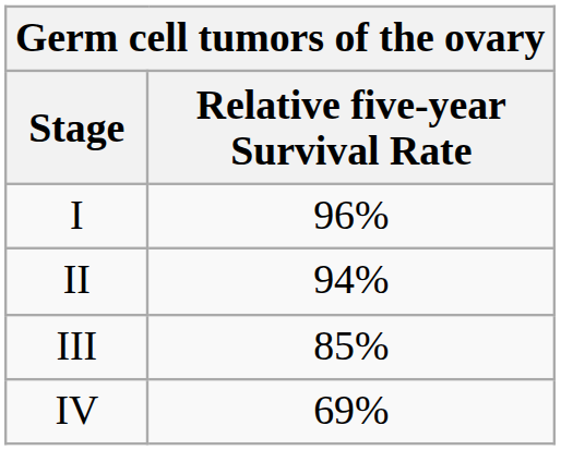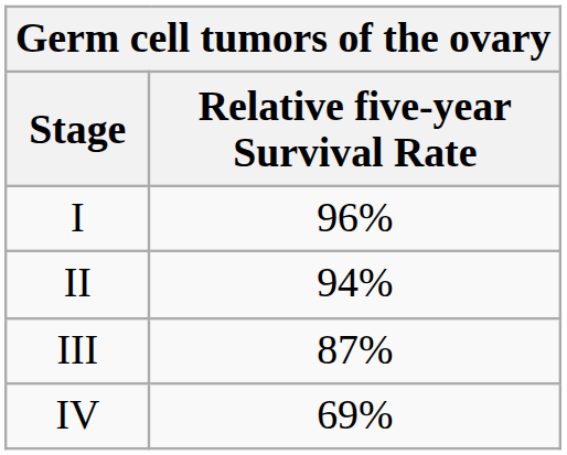III | Relative five-year Survival Rate: 85% -> 87%
